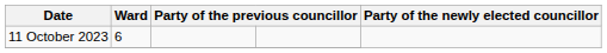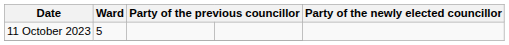11 October 2023 | Ward: 6 -> 5
